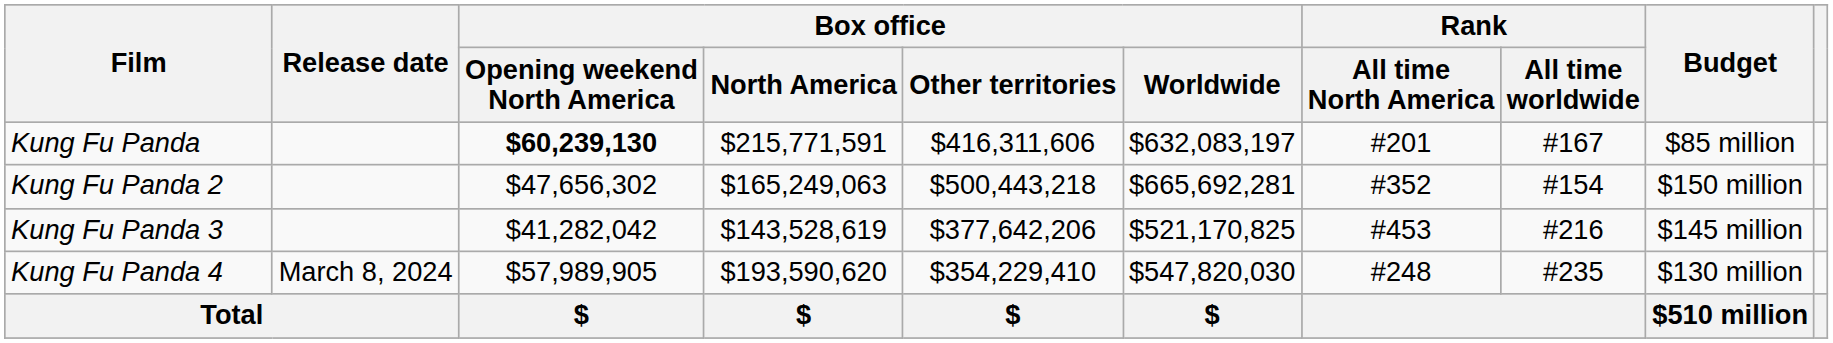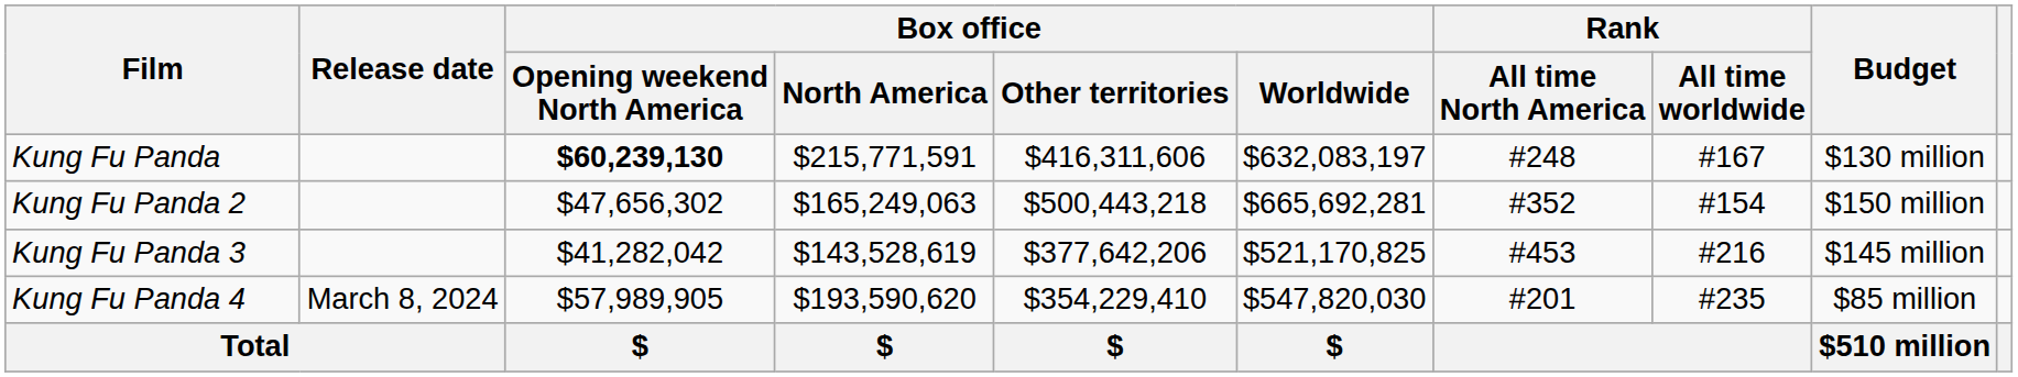Kung Fu Panda | Rank / All time North America: #201 -> #248
Kung Fu Panda | Budget: $85 million -> $130 million
Kung Fu Panda 4 | Rank / All time North America: #248 -> #201
Kung Fu Panda 4 | Budget: $130 million -> $85 million
